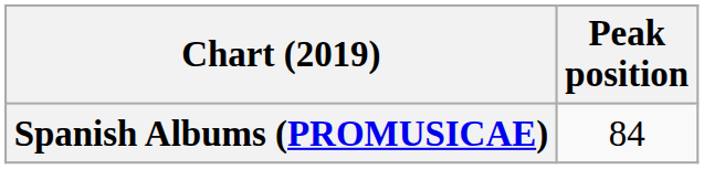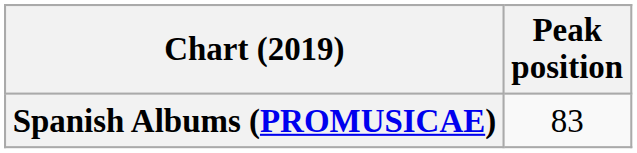Spanish Albums (PROMUSICAE) | Peak position: 84 -> 83
